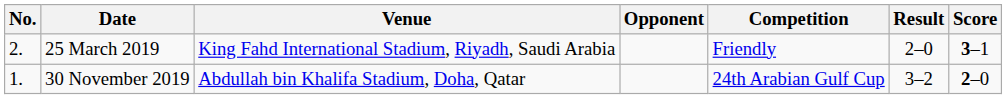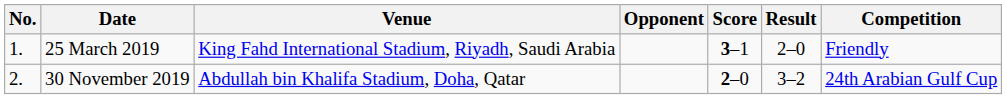columns swapped: Score <-> Competition
25 March 2019 | No.: 2. -> 1.
30 November 2019 | No.: 1. -> 2.
